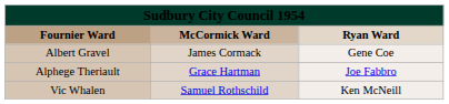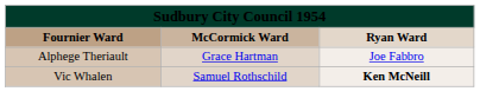- row: Albert Gravel | James Cormack | Gene Coe
Vic Whalen | column 3: normal -> bold
